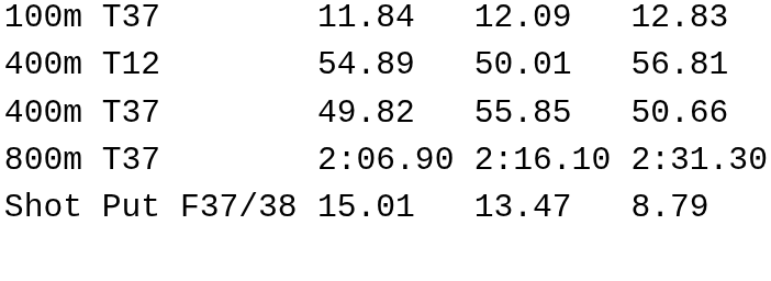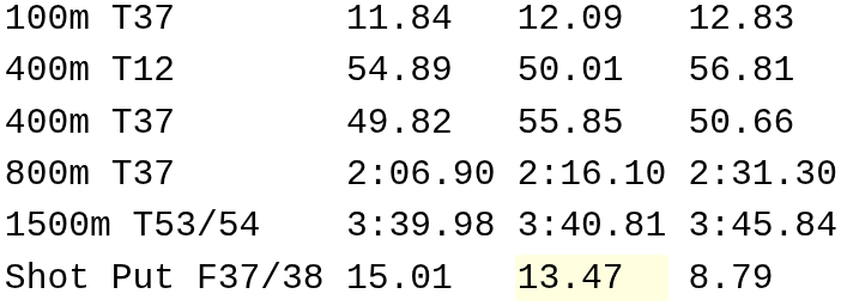+ row: 1500m T53/54 | 3:39.98 | 3:40.81 | 3:45.84
Shot Put F37/38 | column 5: no background -> lightyellow background
